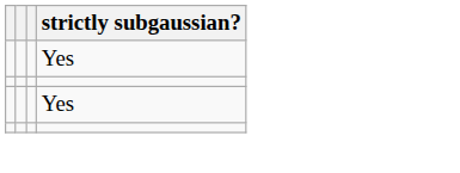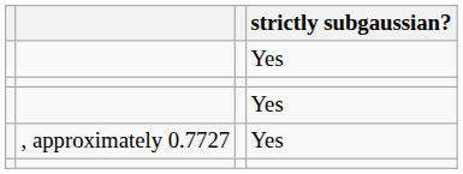+ row: , approximately 0.7727 | Yes
